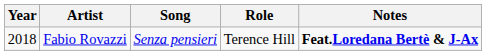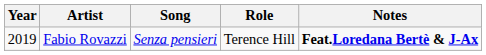Fabio Rovazzi | Year: 2018 -> 2019
